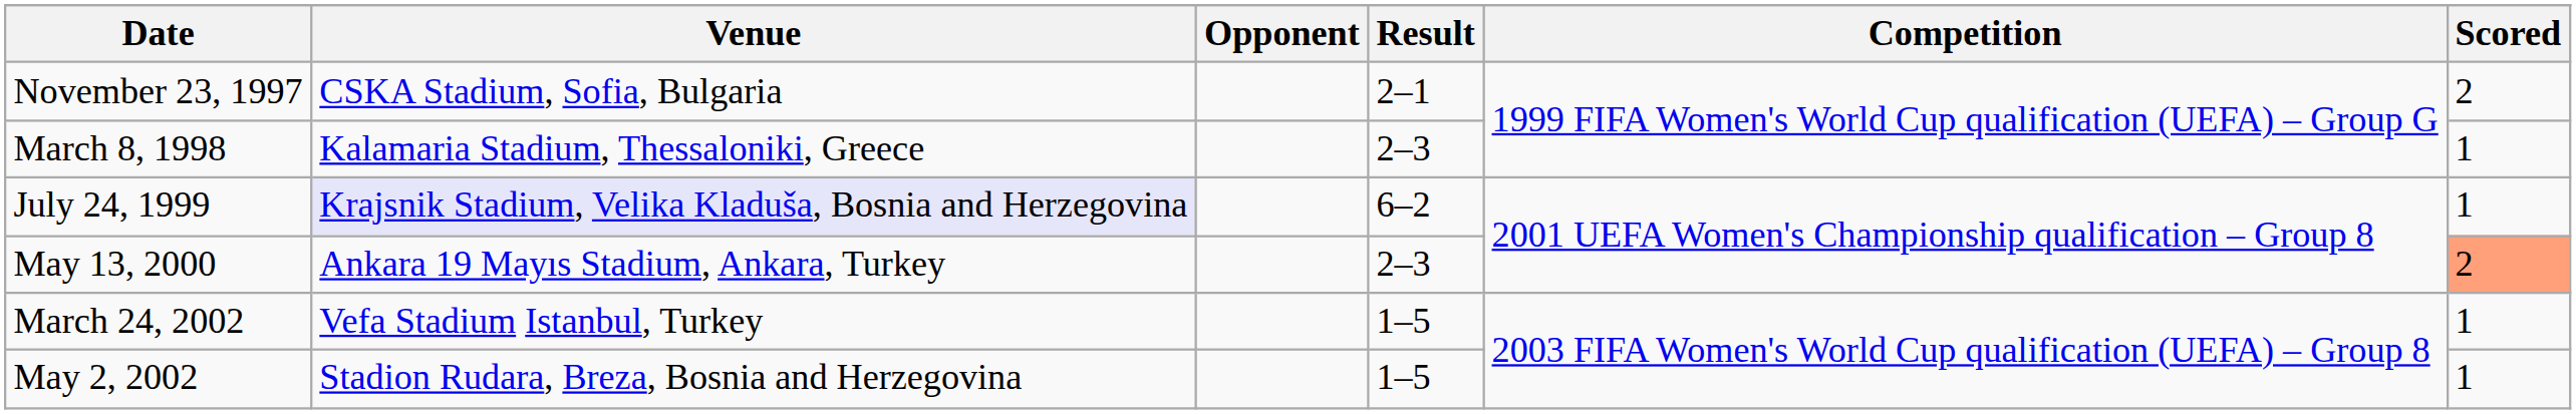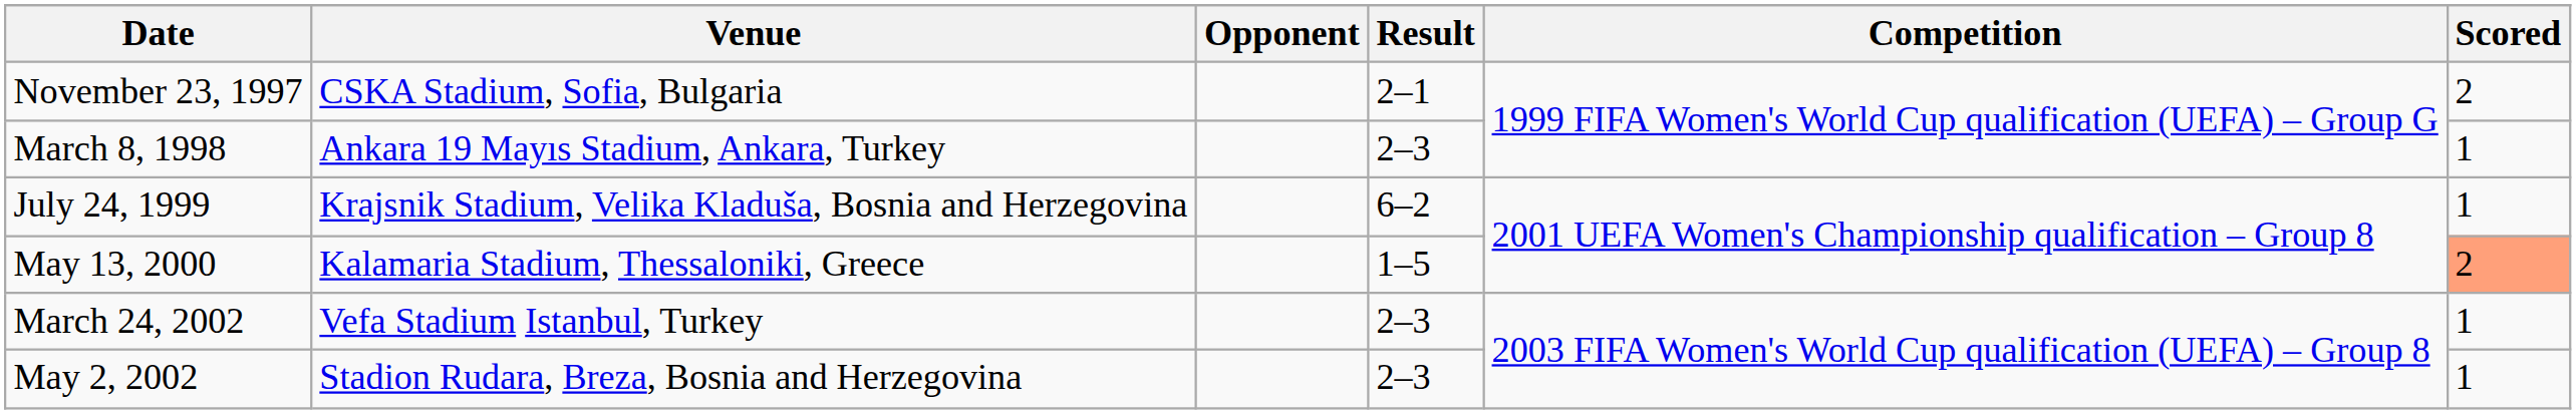March 8, 1998 | Venue: Kalamaria Stadium, Thessaloniki, Greece -> Ankara 19 Mayıs Stadium, Ankara, Turkey
July 24, 1999 | Venue: lavender background -> no background
May 13, 2000 | Venue: Ankara 19 Mayıs Stadium, Ankara, Turkey -> Kalamaria Stadium, Thessaloniki, Greece
May 13, 2000 | Result: 2–3 -> 1–5
March 24, 2002 | Result: 1–5 -> 2–3
May 2, 2002 | Result: 1–5 -> 2–3
